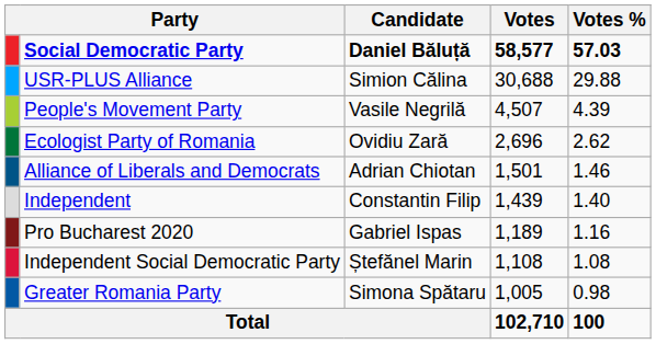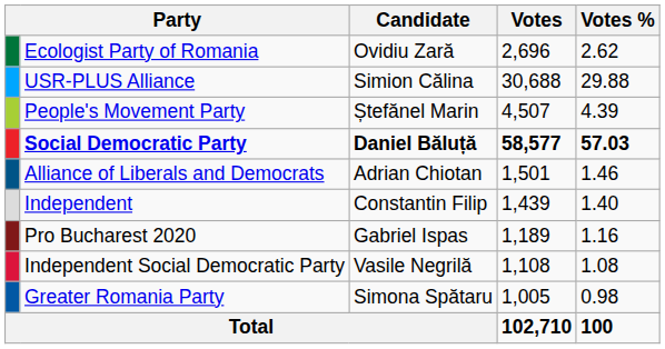rows swapped: Social Democratic Party <-> Ecologist Party of Romania
People's Movement Party | Candidate: Vasile Negrilă -> Ștefănel Marin
Independent Social Democratic Party | Candidate: Ștefănel Marin -> Vasile Negrilă
